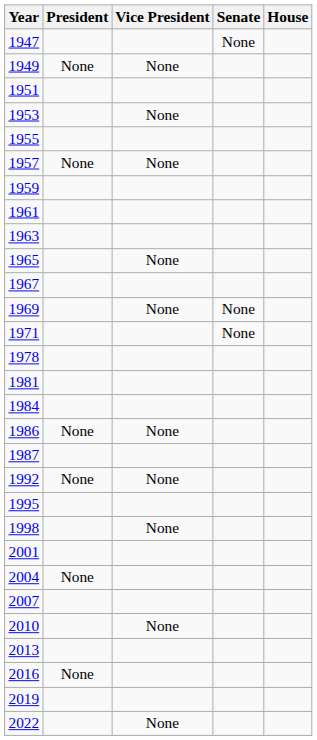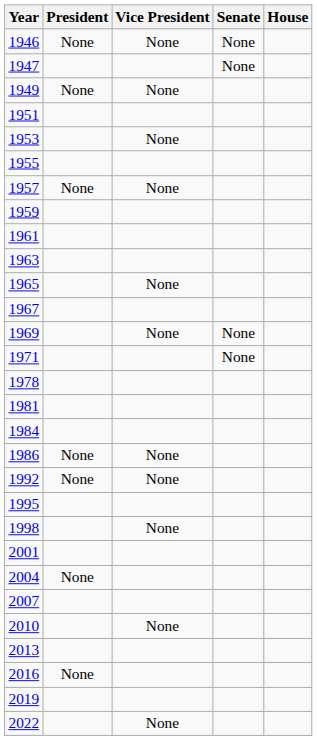+ row: 1946 | None | None | None
- row: 1987
